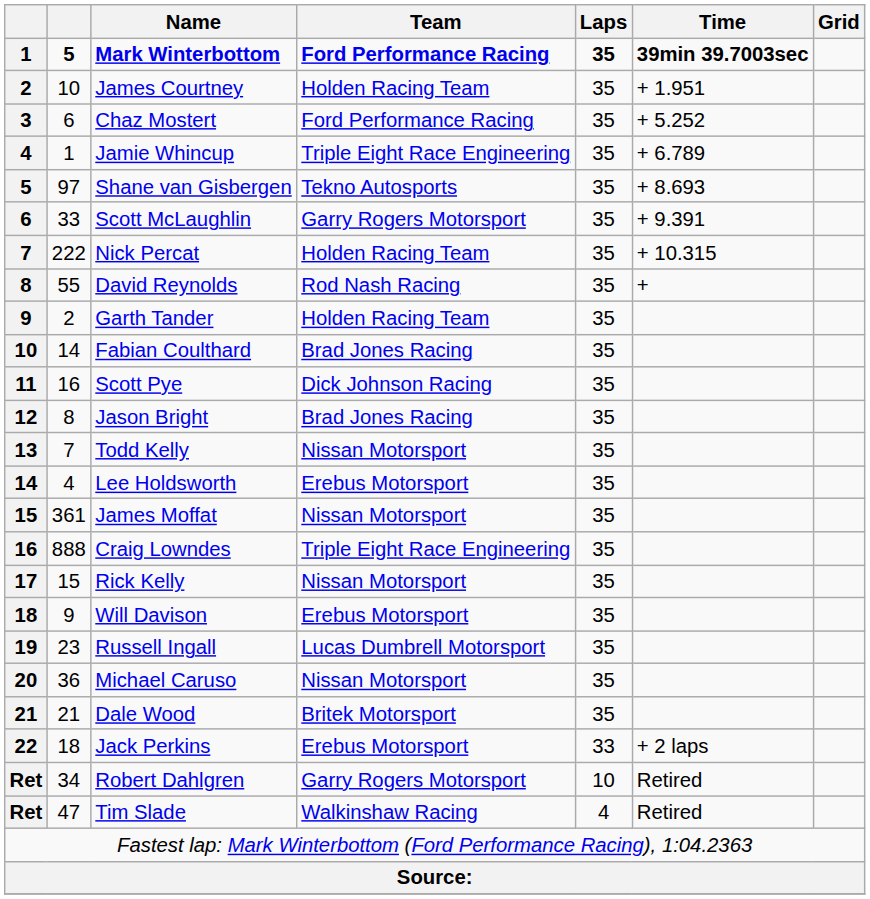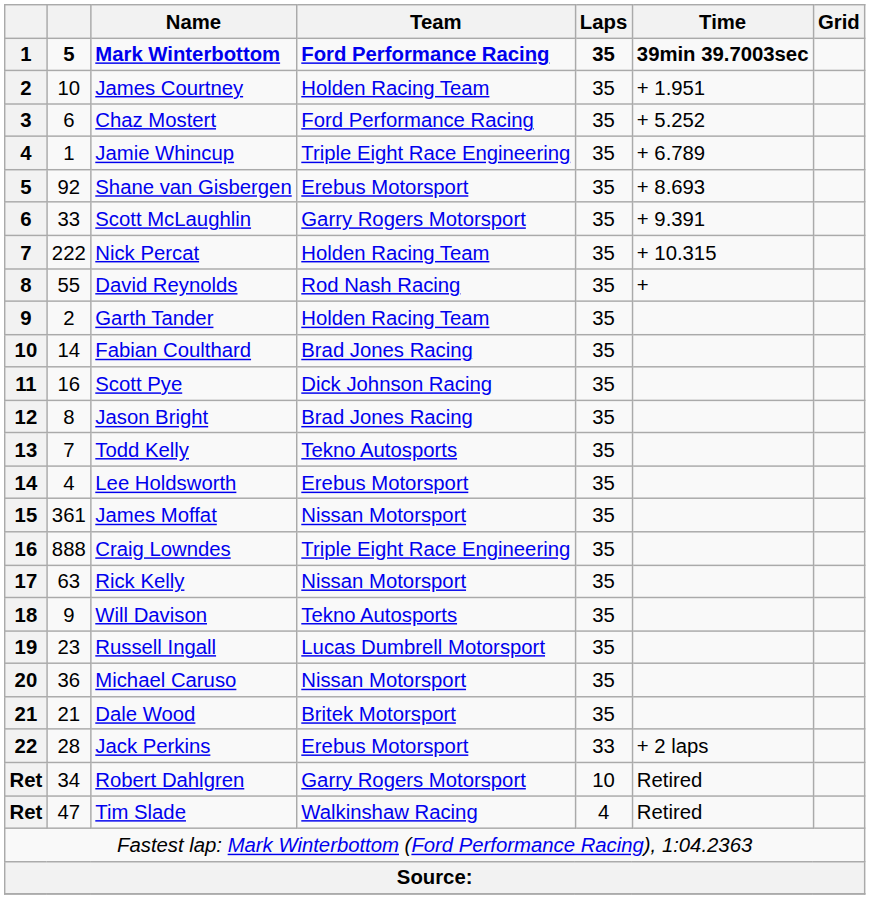Shane van Gisbergen | column 2: 97 -> 92
Shane van Gisbergen | Team: Tekno Autosports -> Erebus Motorsport
Todd Kelly | Team: Nissan Motorsport -> Tekno Autosports
Rick Kelly | column 2: 15 -> 63
Will Davison | Team: Erebus Motorsport -> Tekno Autosports
Jack Perkins | column 2: 18 -> 28
